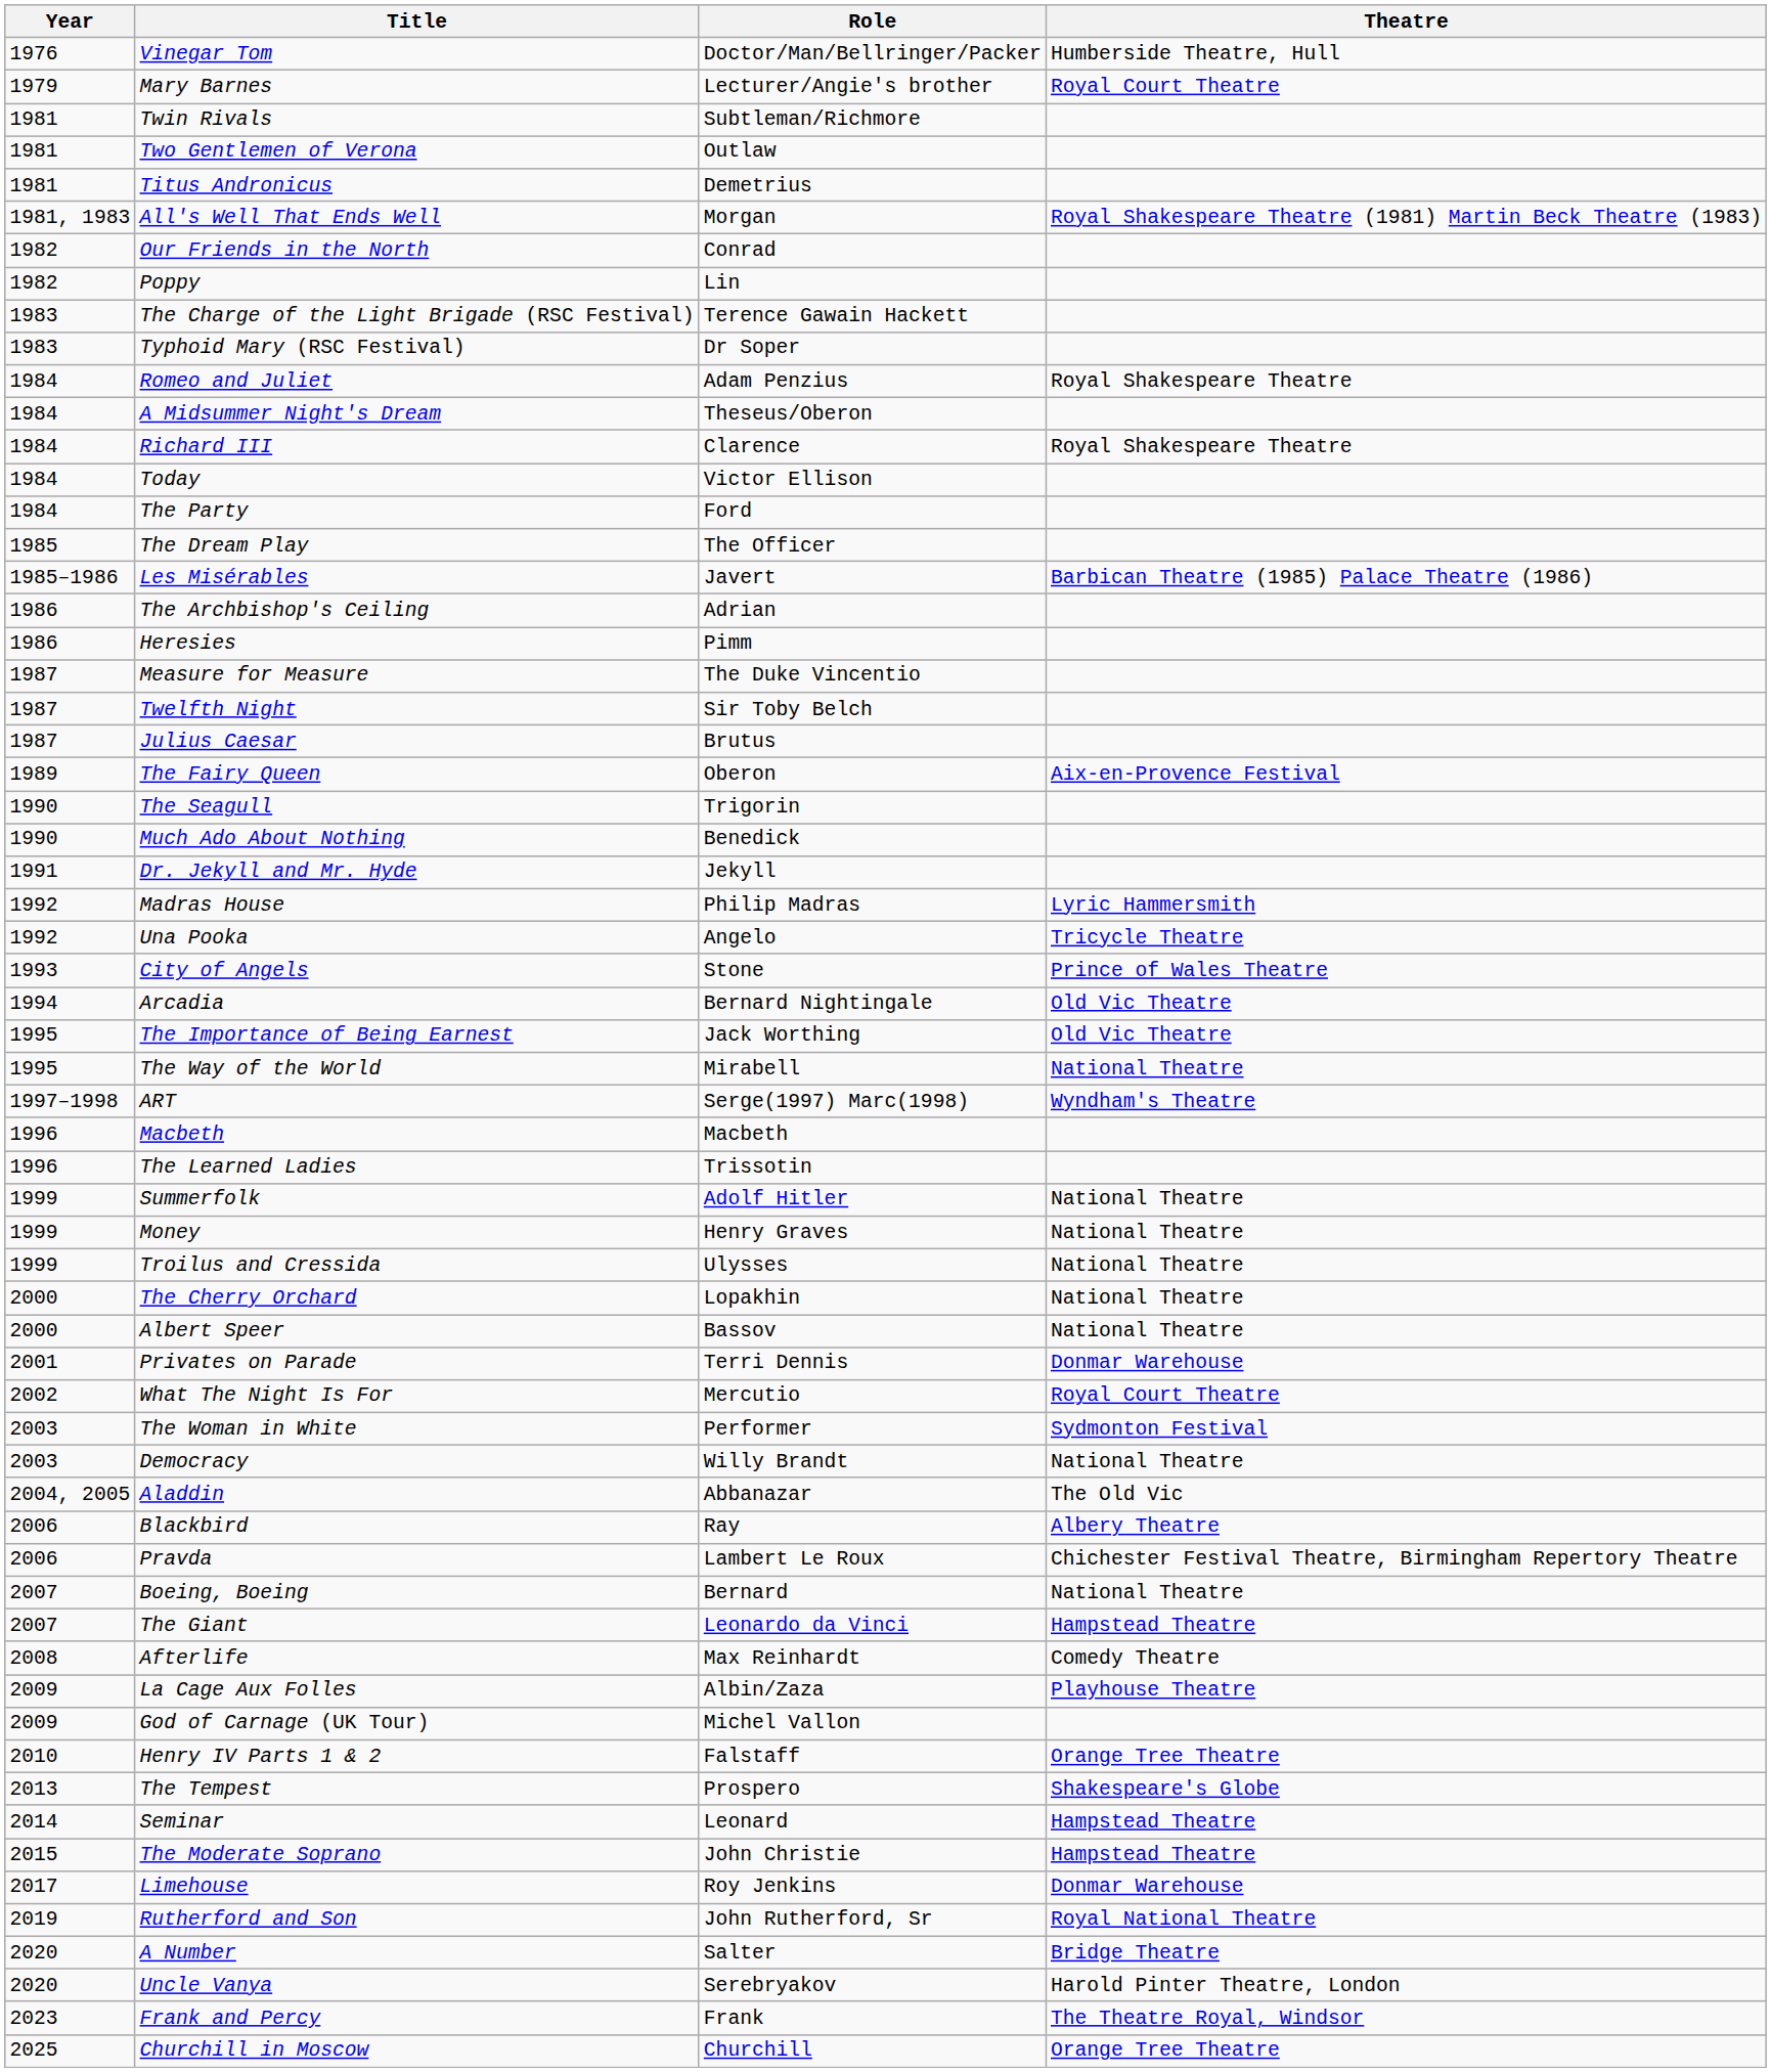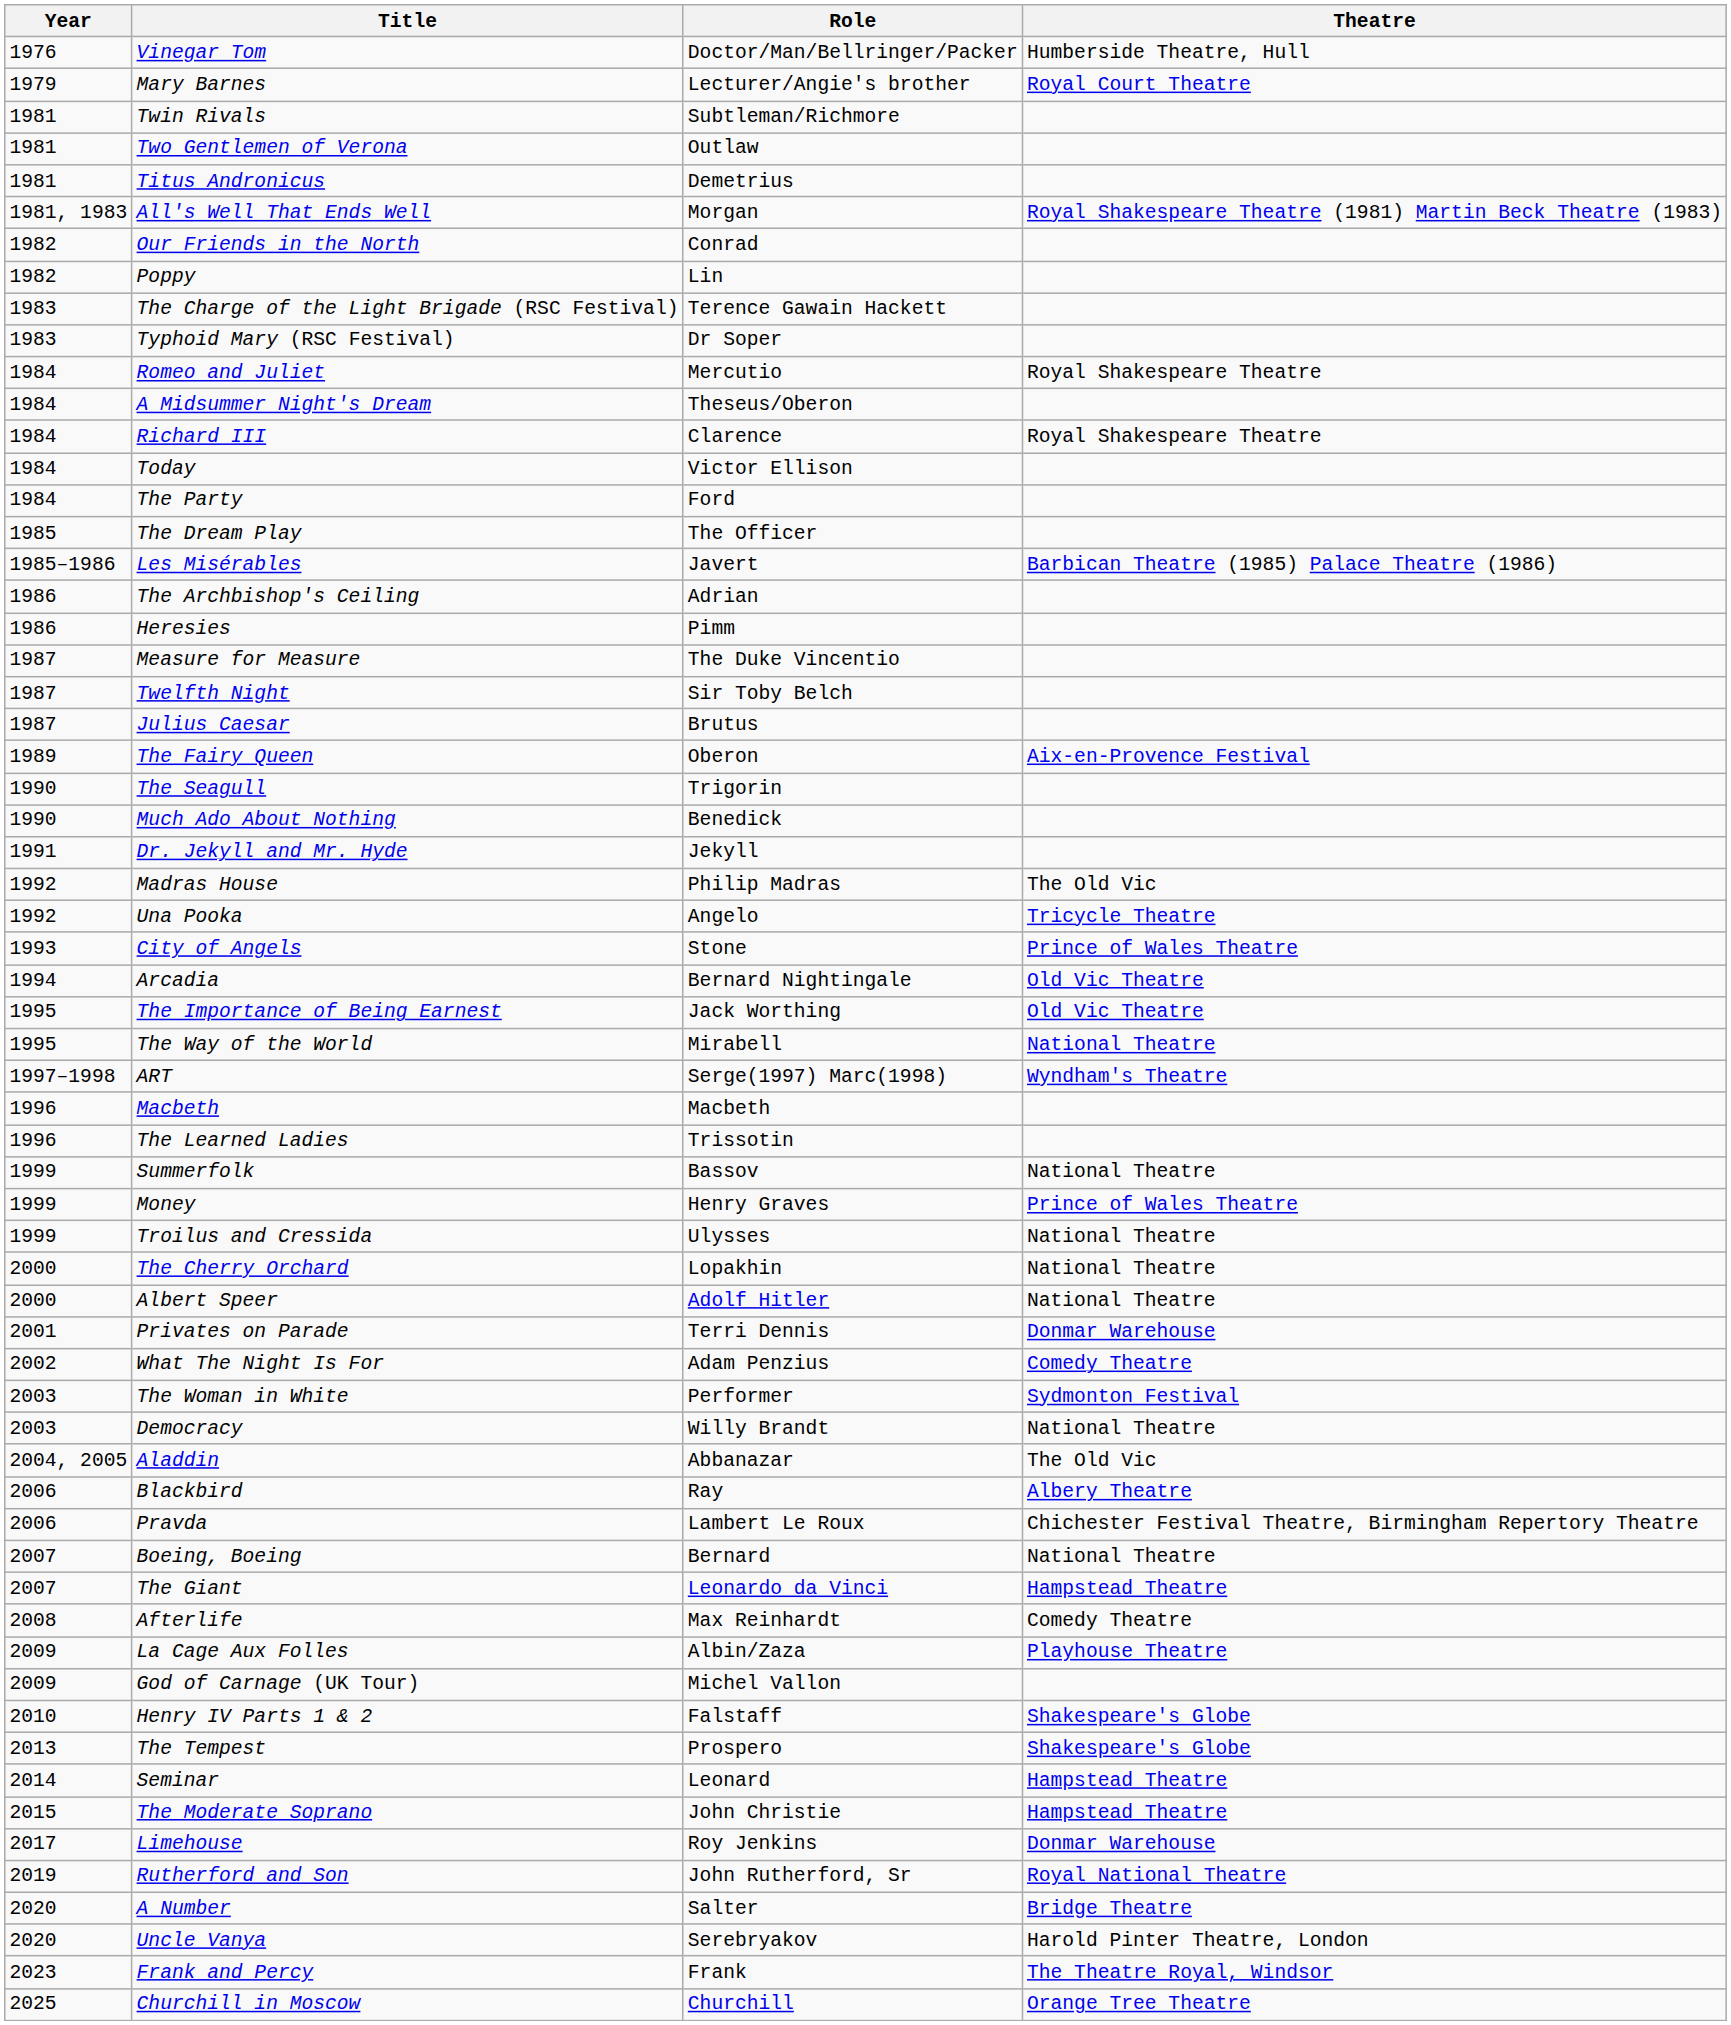Romeo and Juliet | Role: Adam Penzius -> Mercutio
Madras House | Theatre: Lyric Hammersmith -> The Old Vic
Summerfolk | Role: Adolf Hitler -> Bassov
Money | Theatre: National Theatre -> Prince of Wales Theatre
Albert Speer | Role: Bassov -> Adolf Hitler
What The Night Is For | Role: Mercutio -> Adam Penzius
What The Night Is For | Theatre: Royal Court Theatre -> Comedy Theatre
Henry IV Parts 1 & 2 | Theatre: Orange Tree Theatre -> Shakespeare's Globe
